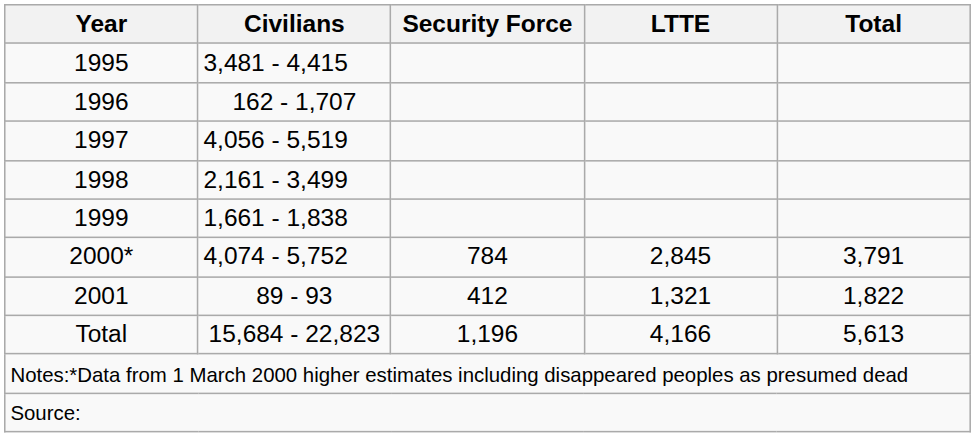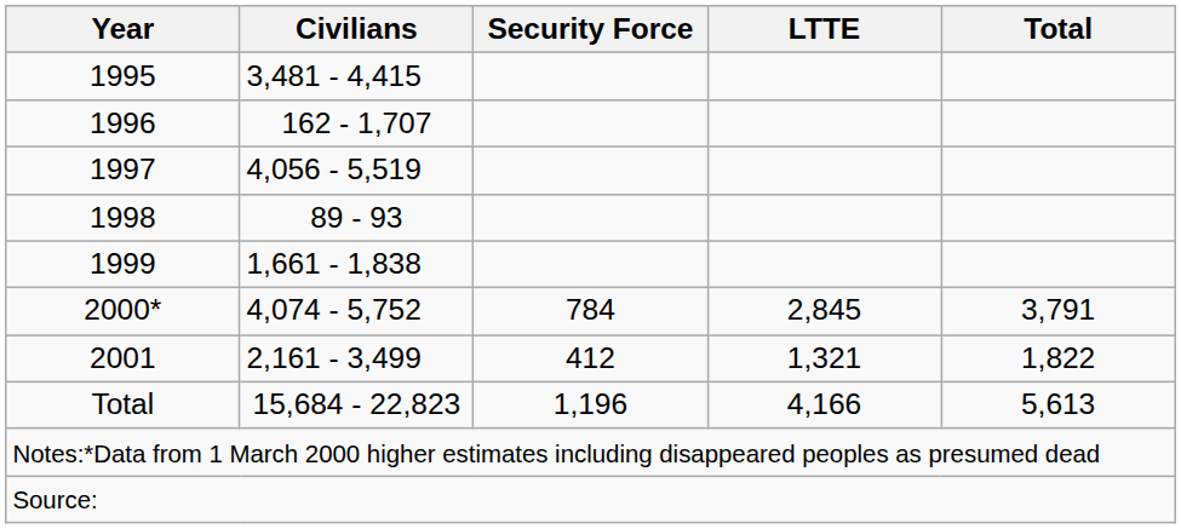1998 | Civilians: 2,161 - 3,499 -> 89 - 93
2001 | Civilians: 89 - 93 -> 2,161 - 3,499
